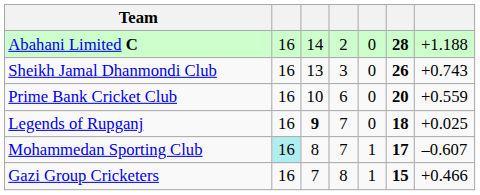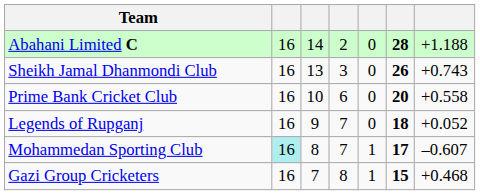Prime Bank Cricket Club | column 7: +0.559 -> +0.558
Legends of Rupganj | column 3: bold -> normal
Legends of Rupganj | column 7: +0.025 -> +0.052
Gazi Group Cricketers | column 7: +0.466 -> +0.468
